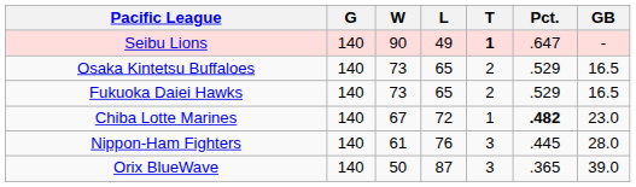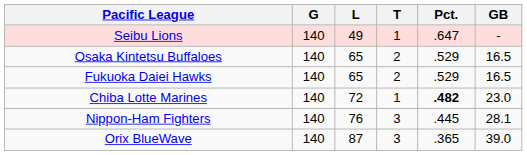- column: W | 90 | 73 | 73 | 67 | 61 | 50
Seibu Lions | T: bold -> normal
Nippon-Ham Fighters | GB: 28.0 -> 28.1
